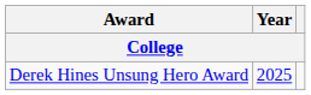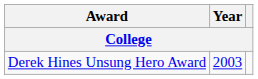Derek Hines Unsung Hero Award | Year: 2025 -> 2003
